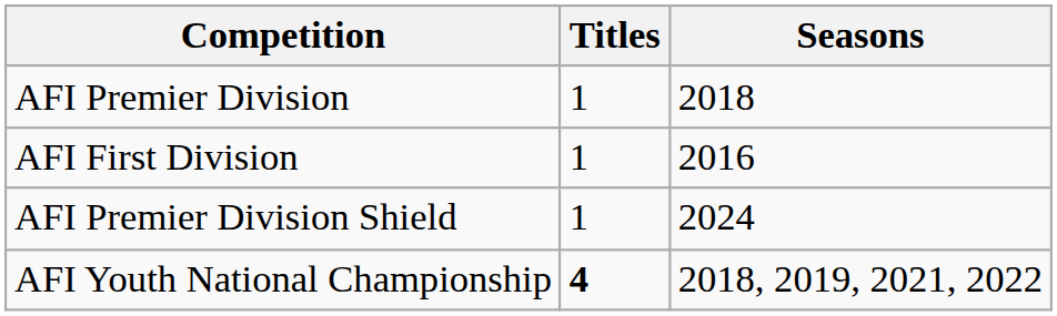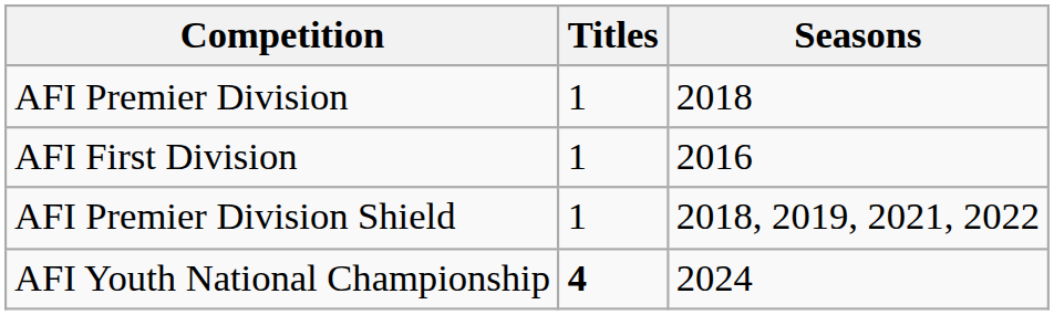AFI Premier Division Shield | Seasons: 2024 -> 2018, 2019, 2021, 2022
AFI Youth National Championship | Seasons: 2018, 2019, 2021, 2022 -> 2024
